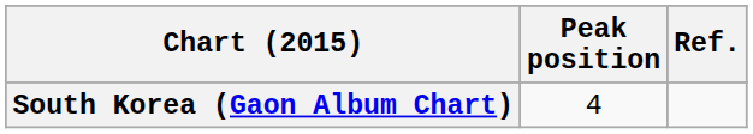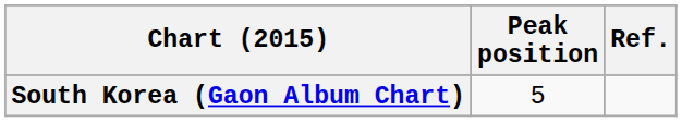South Korea (Gaon Album Chart) | Peak position: 4 -> 5
